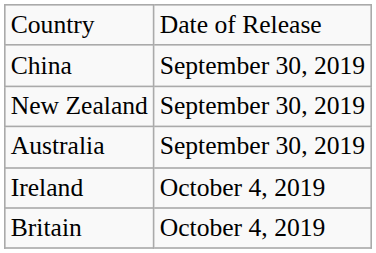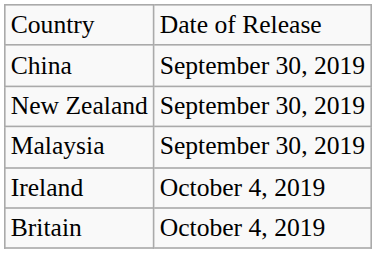- row: Australia | September 30, 2019
+ row: Malaysia | September 30, 2019
